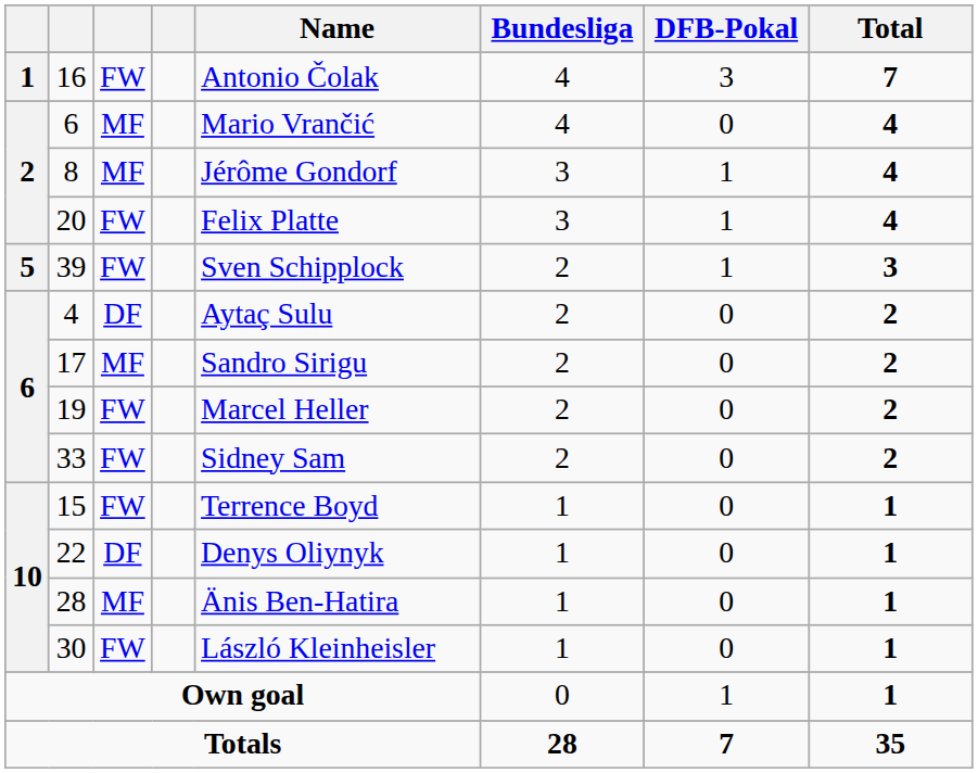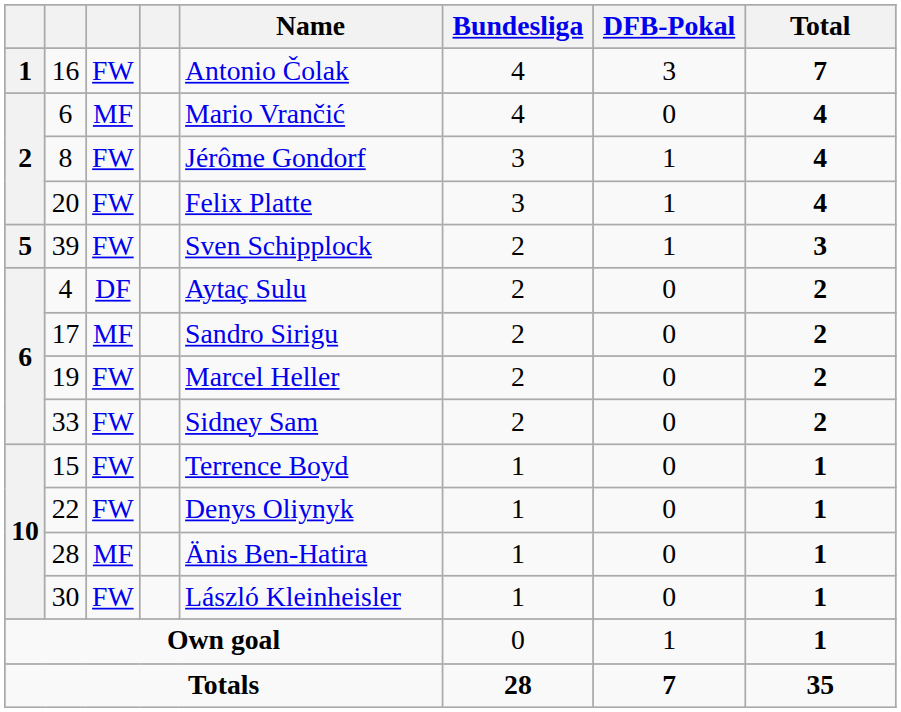8 | column 3: MF -> FW
22 | column 3: DF -> FW
